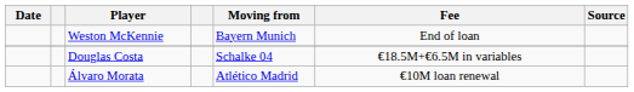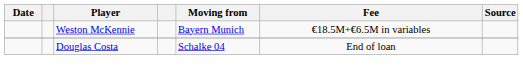Weston McKennie | Fee: End of loan -> €18.5M+€6.5M in variables
Douglas Costa | Fee: €18.5M+€6.5M in variables -> End of loan
- row: Álvaro Morata | Atlético Madrid | €10M loan renewal
